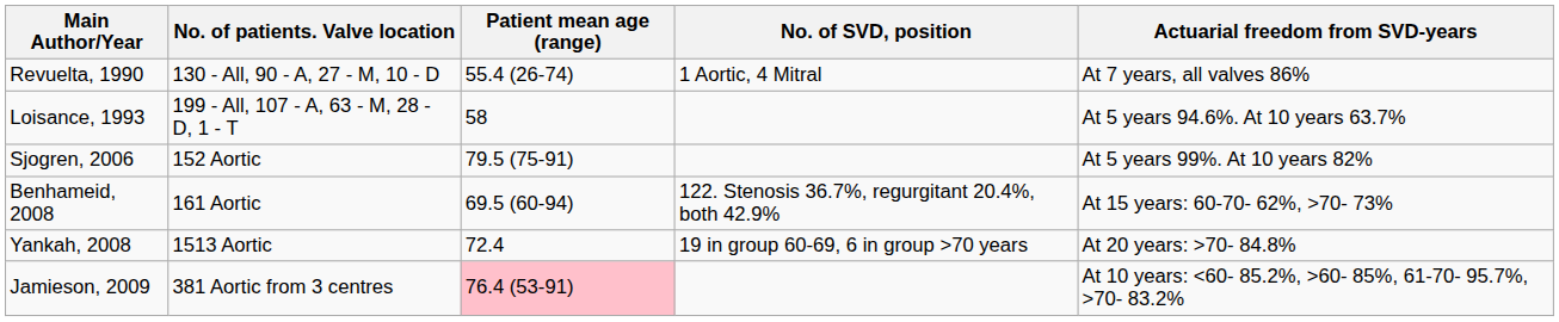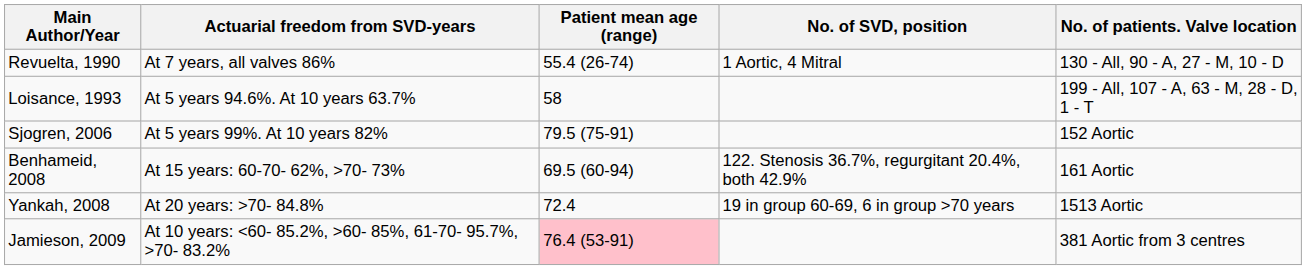columns swapped: No. of patients. Valve location <-> Actuarial freedom from SVD-years
